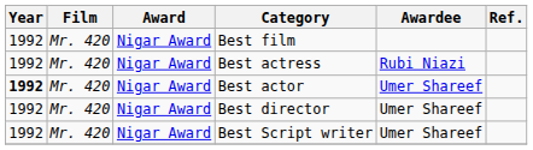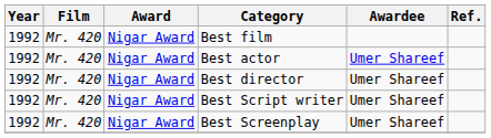- row: 1992 | Mr. 420 | Nigar Award | Best actress | Rubi Niazi
Best actor | Year: bold -> normal
+ row: 1992 | Mr. 420 | Nigar Award | Best Screenplay | Umer Shareef
